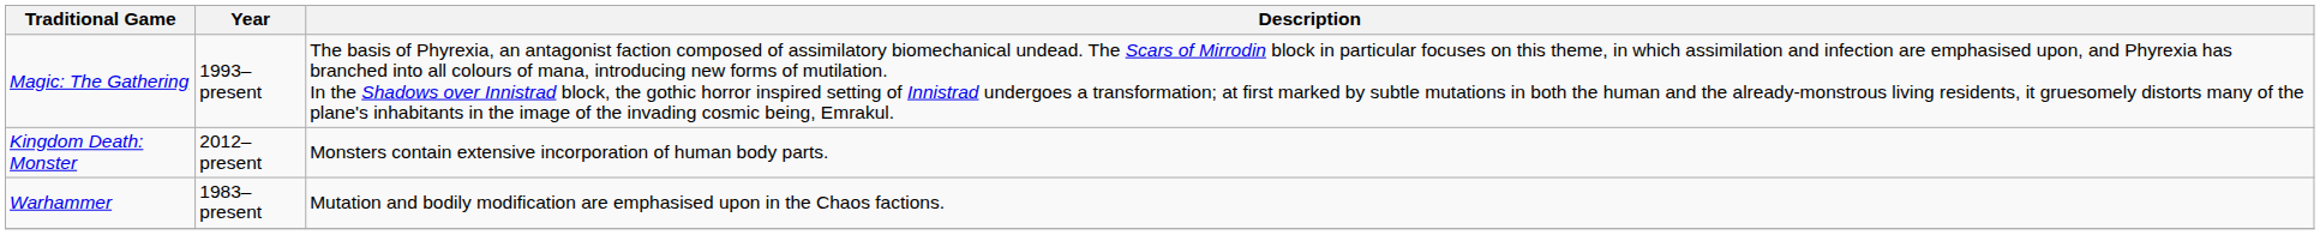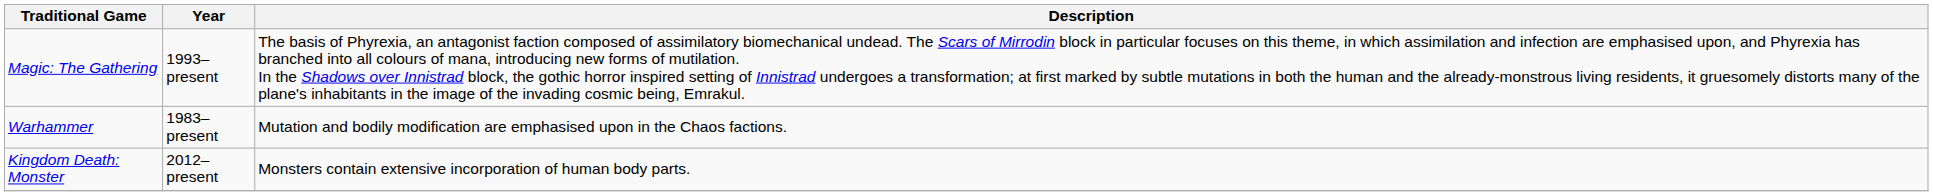rows swapped: Warhammer <-> Kingdom Death: Monster
